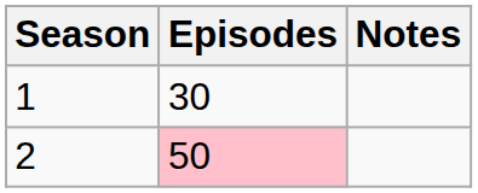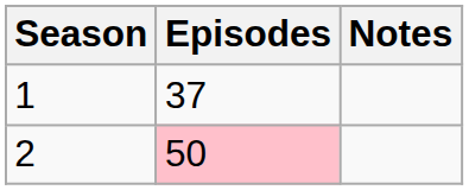1 | Episodes: 30 -> 37
